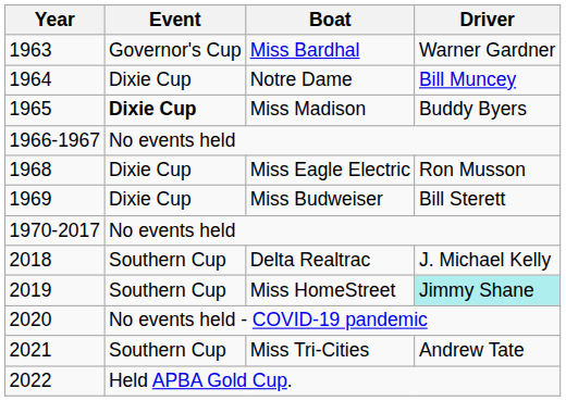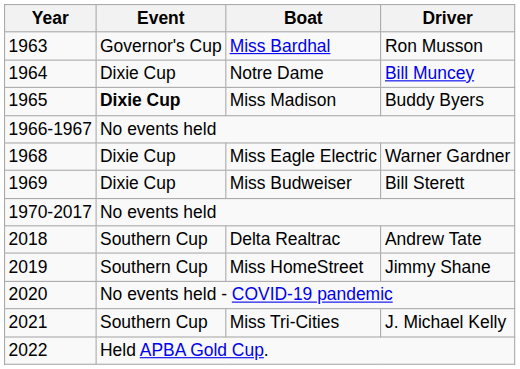Miss Bardhal | Driver: Warner Gardner -> Ron Musson
Miss Eagle Electric | Driver: Ron Musson -> Warner Gardner
Delta Realtrac | Driver: J. Michael Kelly -> Andrew Tate
Miss HomeStreet | Driver: paleturquoise background -> no background
Miss Tri-Cities | Driver: Andrew Tate -> J. Michael Kelly
